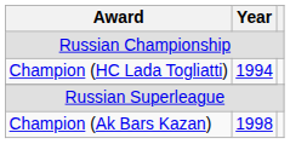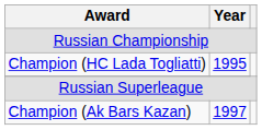Champion (HC Lada Togliatti) | Year: 1994 -> 1995
Champion (Ak Bars Kazan) | Year: 1998 -> 1997
